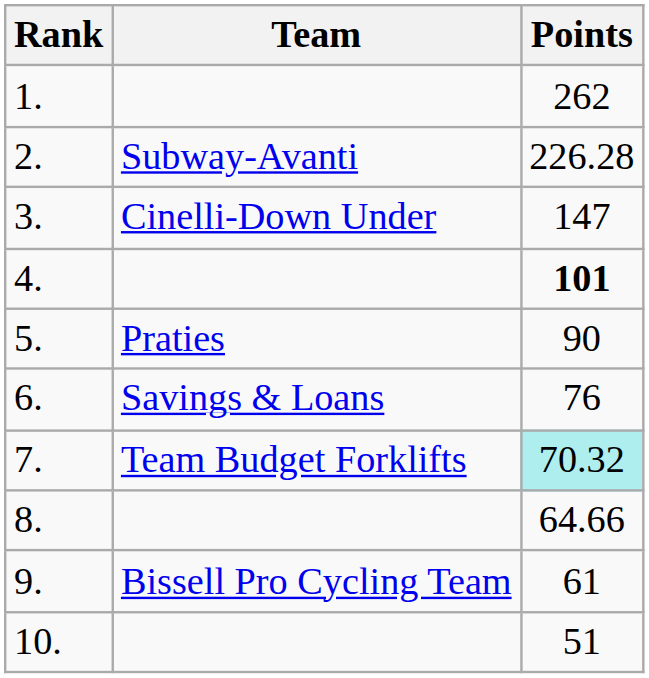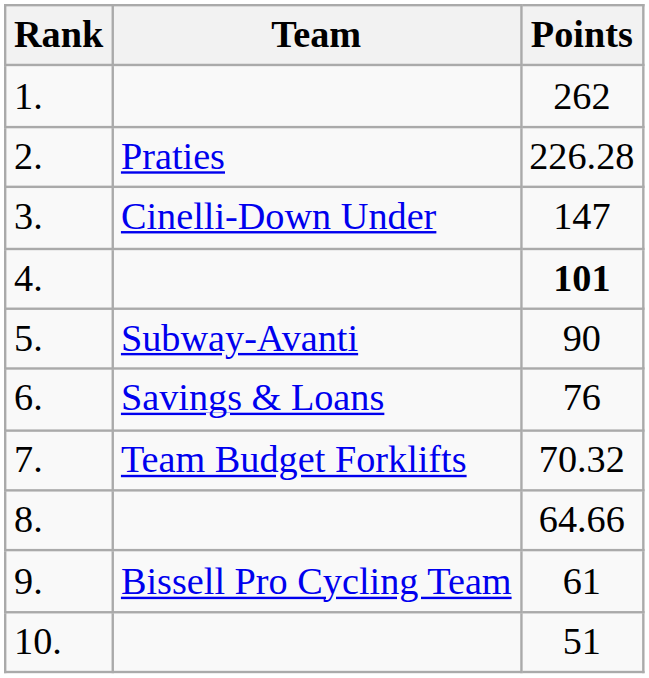2. | Team: Subway-Avanti -> Praties
5. | Team: Praties -> Subway-Avanti
7. | Points: paleturquoise background -> no background
